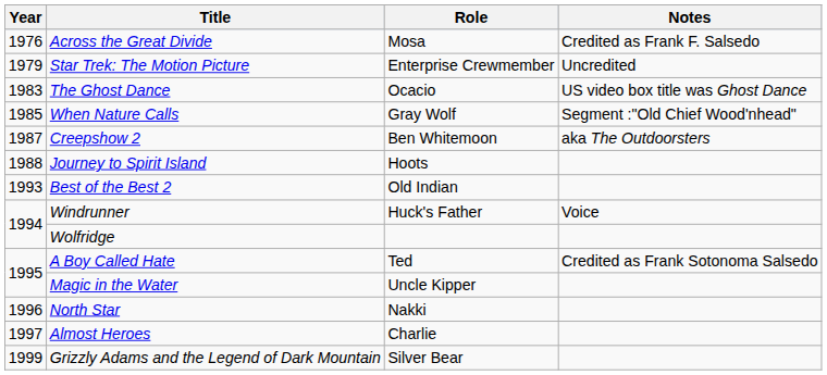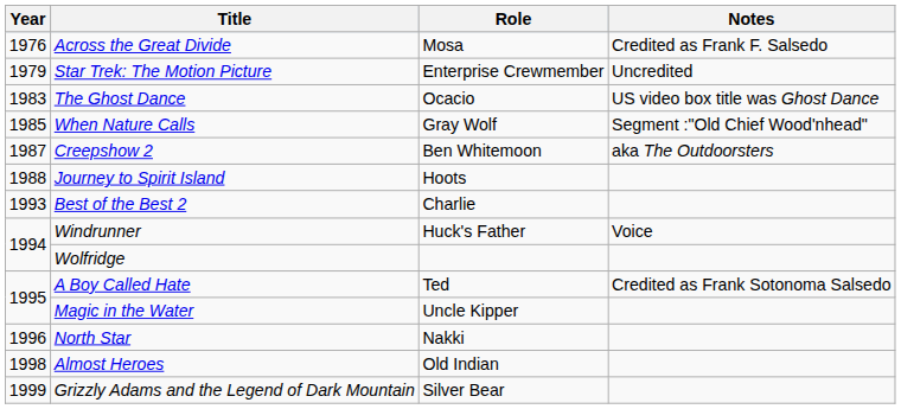Best of the Best 2 | Role: Old Indian -> Charlie
Almost Heroes | Year: 1997 -> 1998
Almost Heroes | Role: Charlie -> Old Indian
